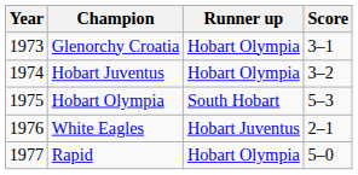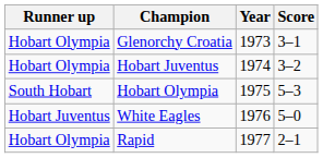columns swapped: Year <-> Runner up
White Eagles | Score: 2–1 -> 5–0
Rapid | Score: 5–0 -> 2–1
